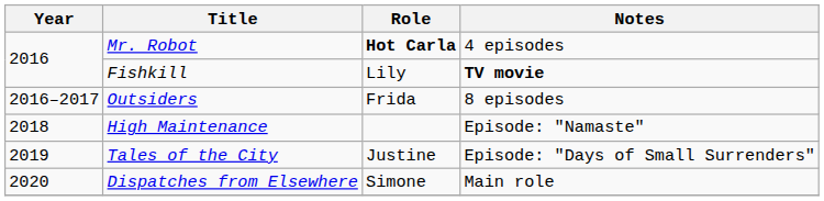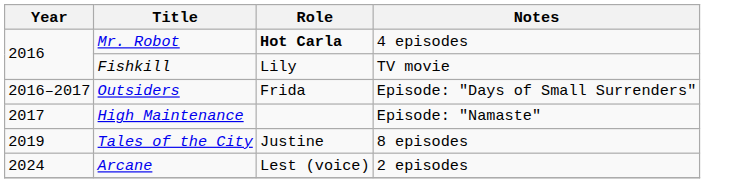Fishkill | Notes: bold -> normal
Outsiders | Notes: 8 episodes -> Episode: "Days of Small Surrenders"
High Maintenance | Year: 2018 -> 2017
Tales of the City | Notes: Episode: "Days of Small Surrenders" -> 8 episodes
- row: 2020 | Dispatches from Elsewhere | Simone | Main role
+ row: 2024 | Arcane | Lest (voice) | 2 episodes
